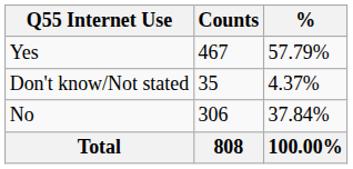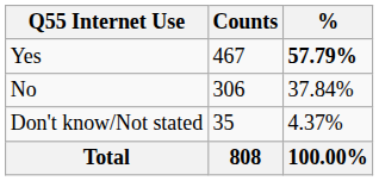Yes | %: normal -> bold
rows swapped: No <-> Don't know/Not stated
